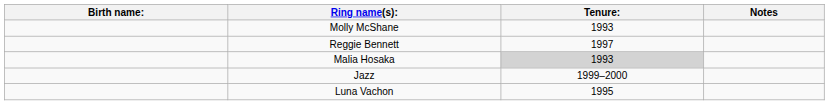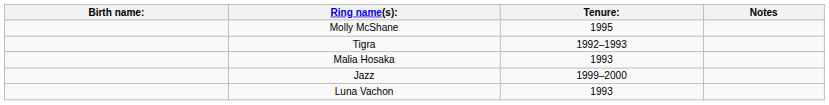Molly McShane | Tenure:: 1993 -> 1995
+ row: Tigra | 1992–1993
- row: Reggie Bennett | 1997
Malia Hosaka | Tenure:: lightgrey background -> no background
Luna Vachon | Tenure:: 1995 -> 1993
